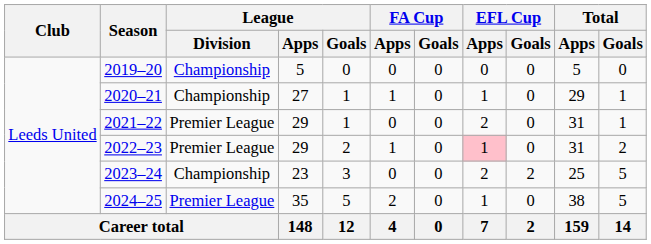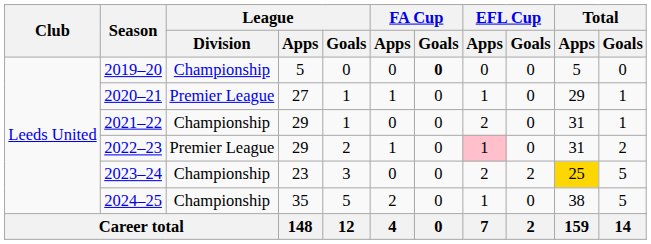2019–20 | FA Cup / Goals: normal -> bold
2020–21 | League / Division: Championship -> Premier League
2021–22 | League / Division: Premier League -> Championship
2023–24 | Total / Apps: no background -> gold background
2024–25 | League / Division: Premier League -> Championship
